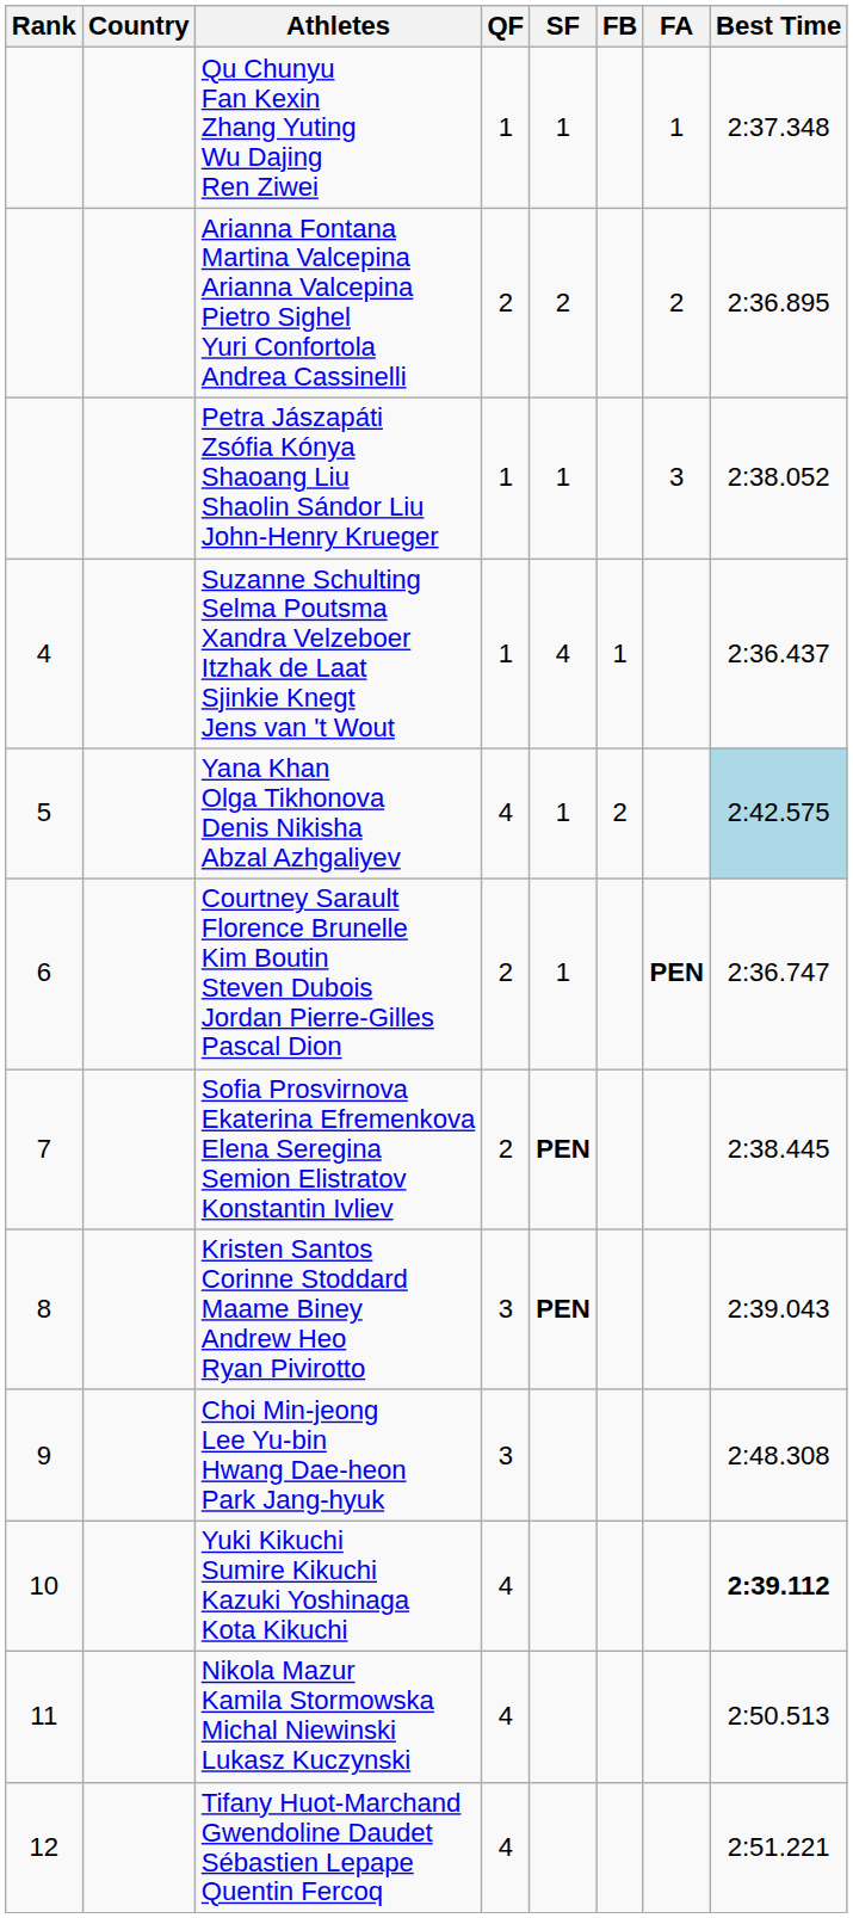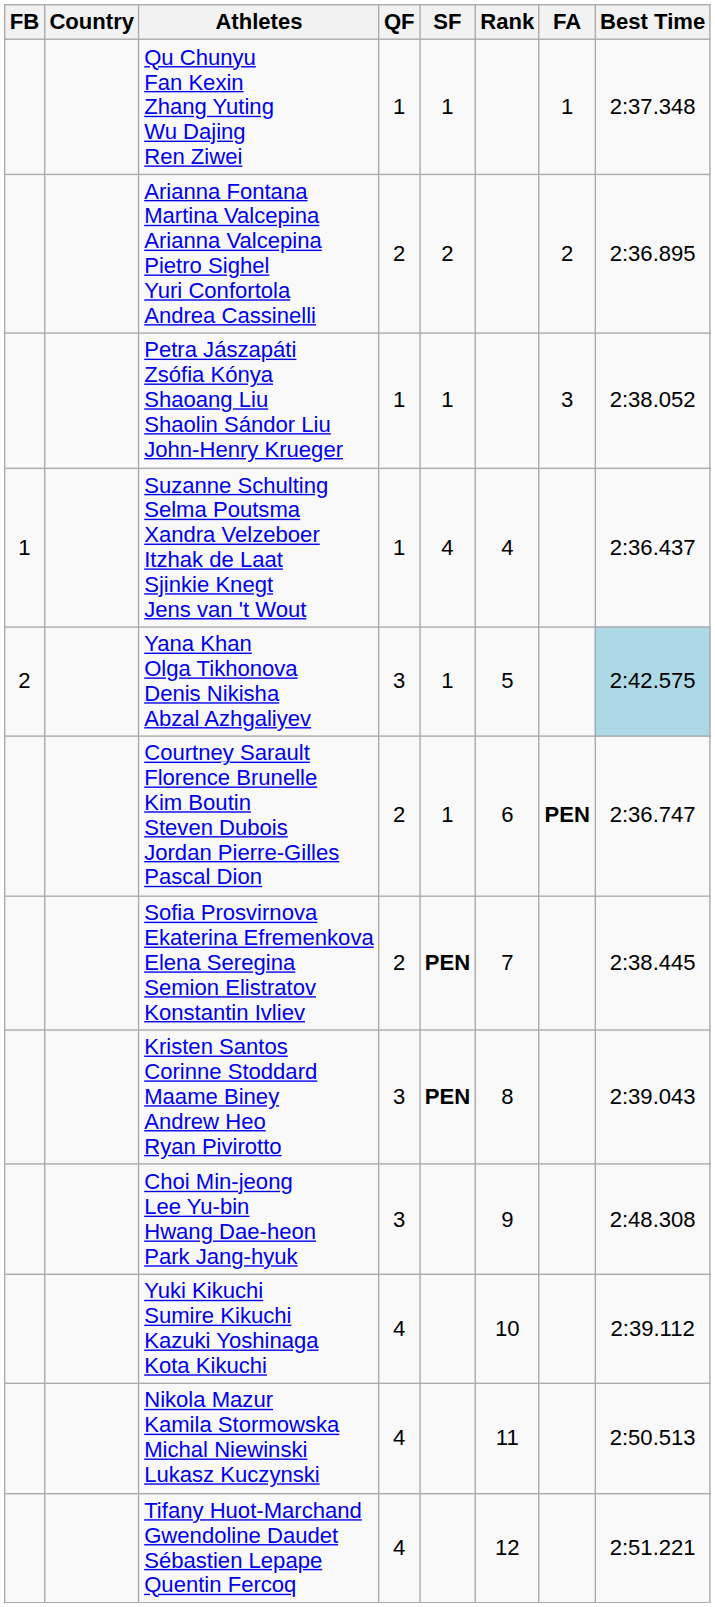columns swapped: Rank <-> FB
Yana Khan Olga Tikhonova Denis Nikisha Abzal Azhgaliyev | QF: 4 -> 3
Yuki Kikuchi Sumire Kikuchi Kazuki Yoshinaga Kota Kikuchi | Best Time: bold -> normal
